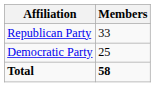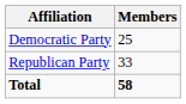rows swapped: Democratic Party <-> Republican Party
